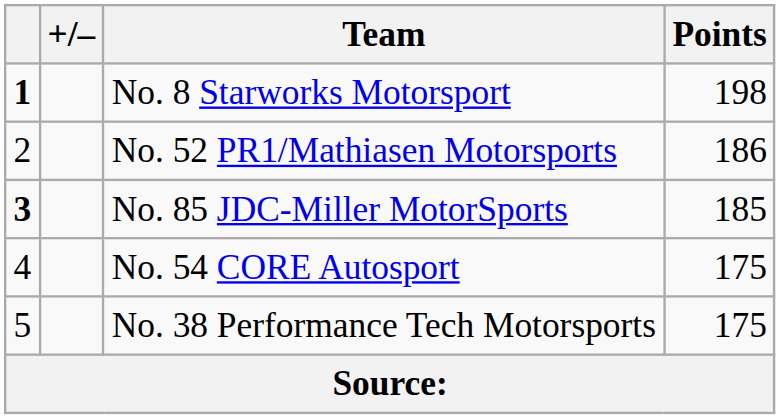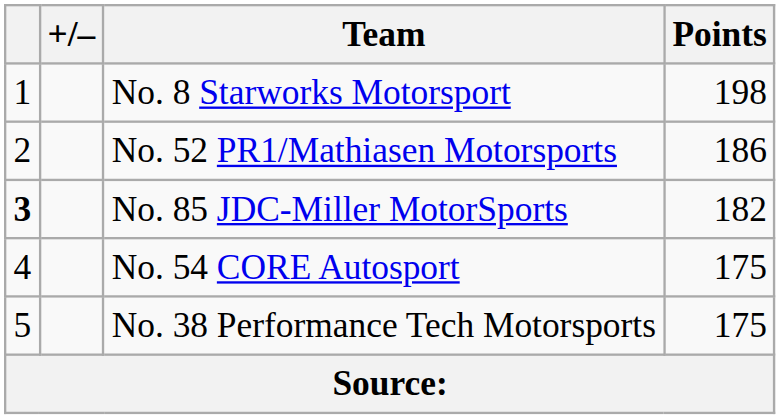No. 8 Starworks Motorsport | column 1: bold -> normal
No. 85 JDC-Miller MotorSports | Points: 185 -> 182
